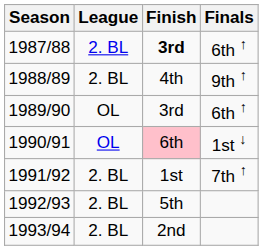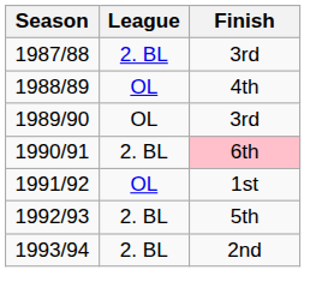- column: Finals | 6th ↑ | 9th ↑ | 6th ↑ | 1st ↓ | 7th ↑
1987/88 | Finish: bold -> normal
1988/89 | League: 2. BL -> OL
1990/91 | League: OL -> 2. BL
1991/92 | League: 2. BL -> OL
